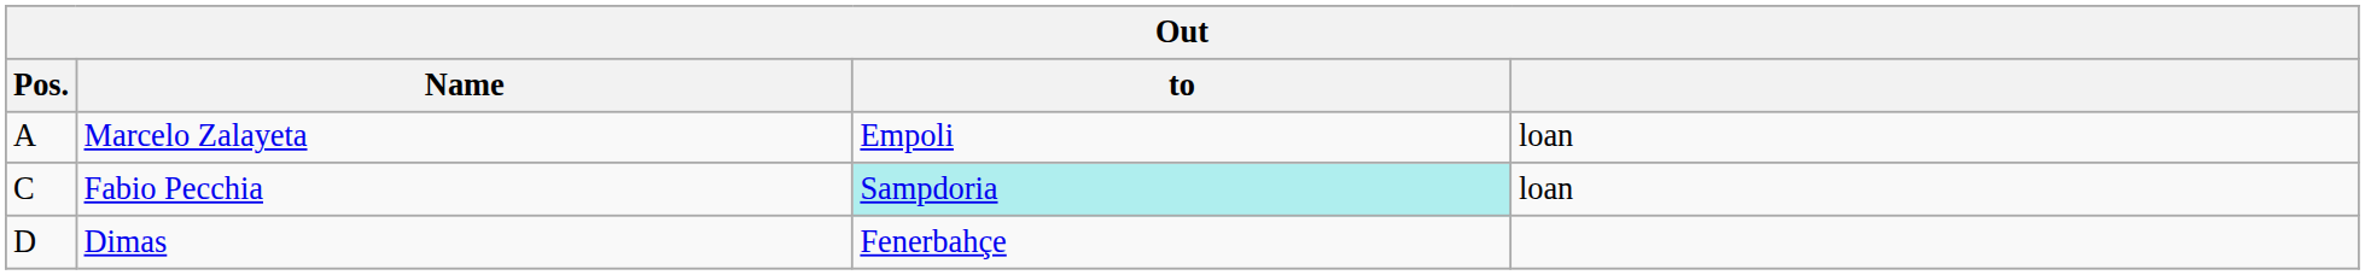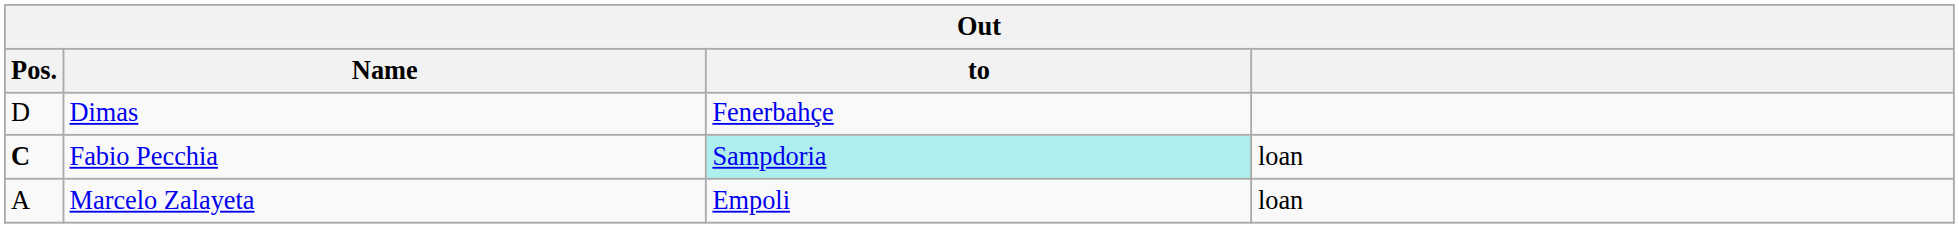rows swapped: Dimas <-> Marcelo Zalayeta
Fabio Pecchia | Pos.: normal -> bold
